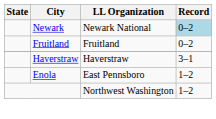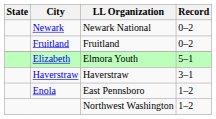Newark | Record: lightblue background -> no background
+ row: Elizabeth | Elmora Youth | 5–1
